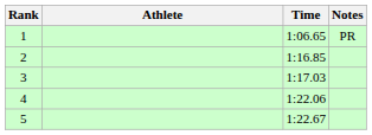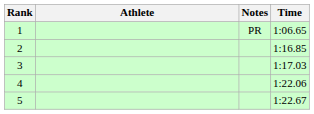columns swapped: Time <-> Notes
